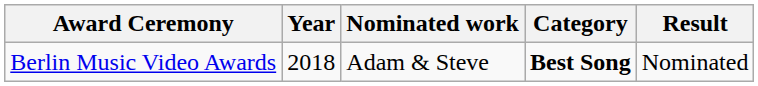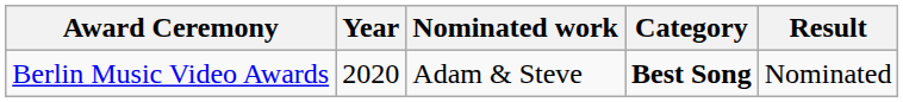Berlin Music Video Awards | Year: 2018 -> 2020
